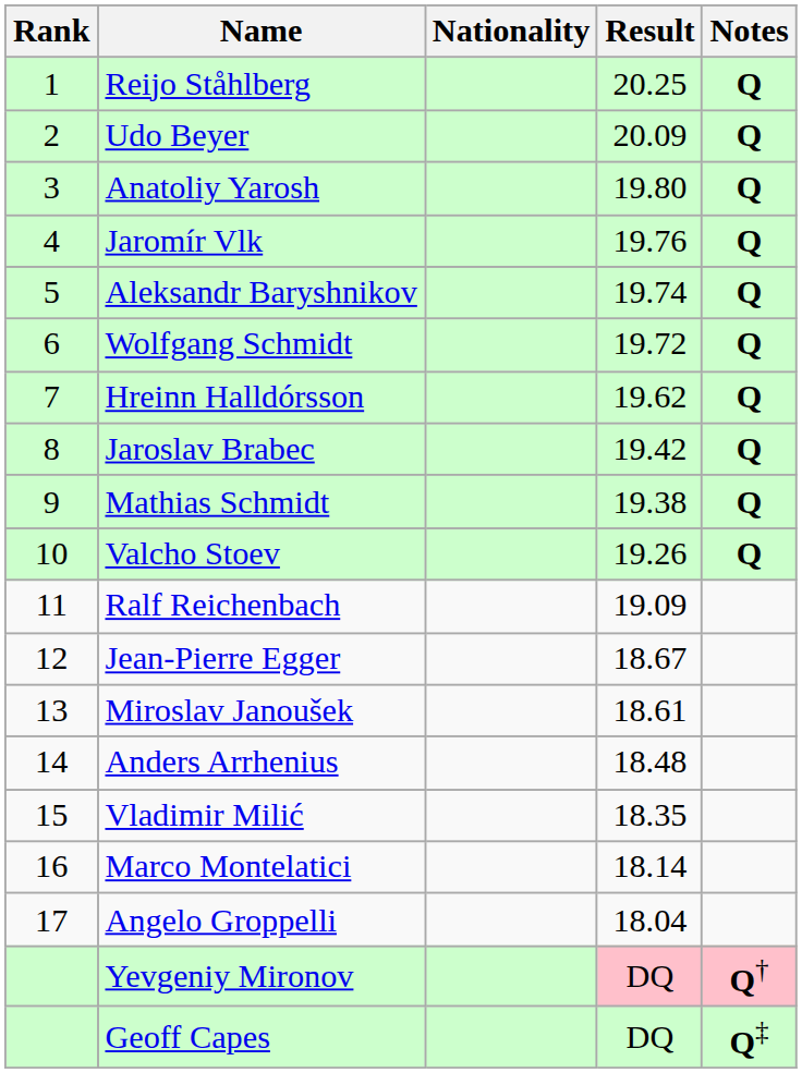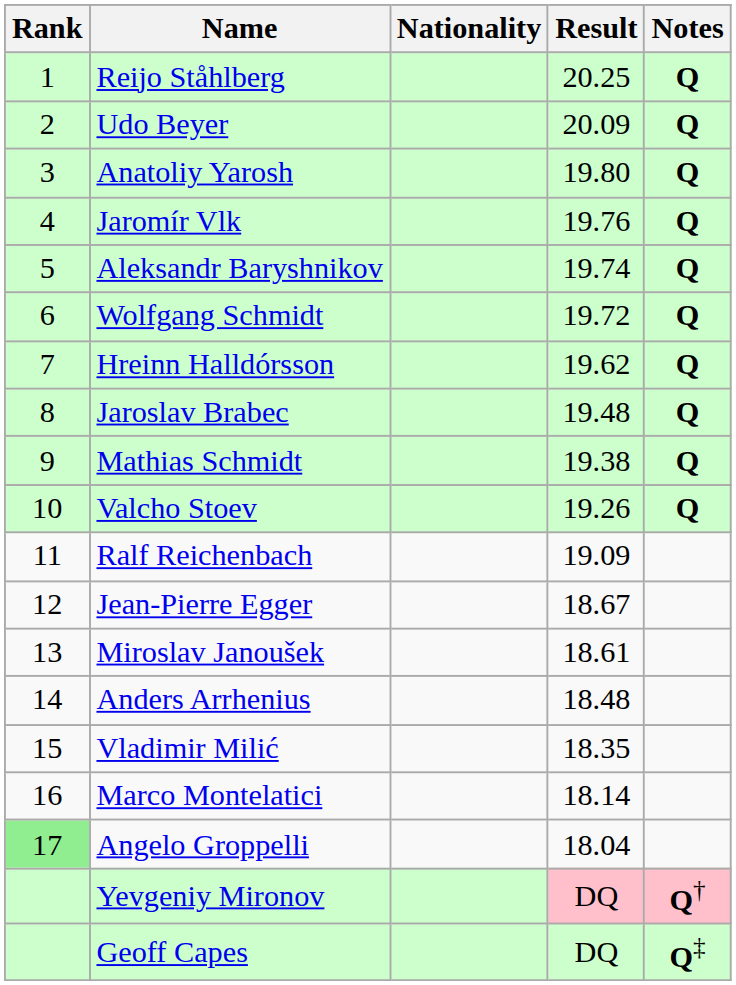Jaroslav Brabec | Result: 19.42 -> 19.48
Angelo Groppelli | Rank: no background -> lightgreen background
